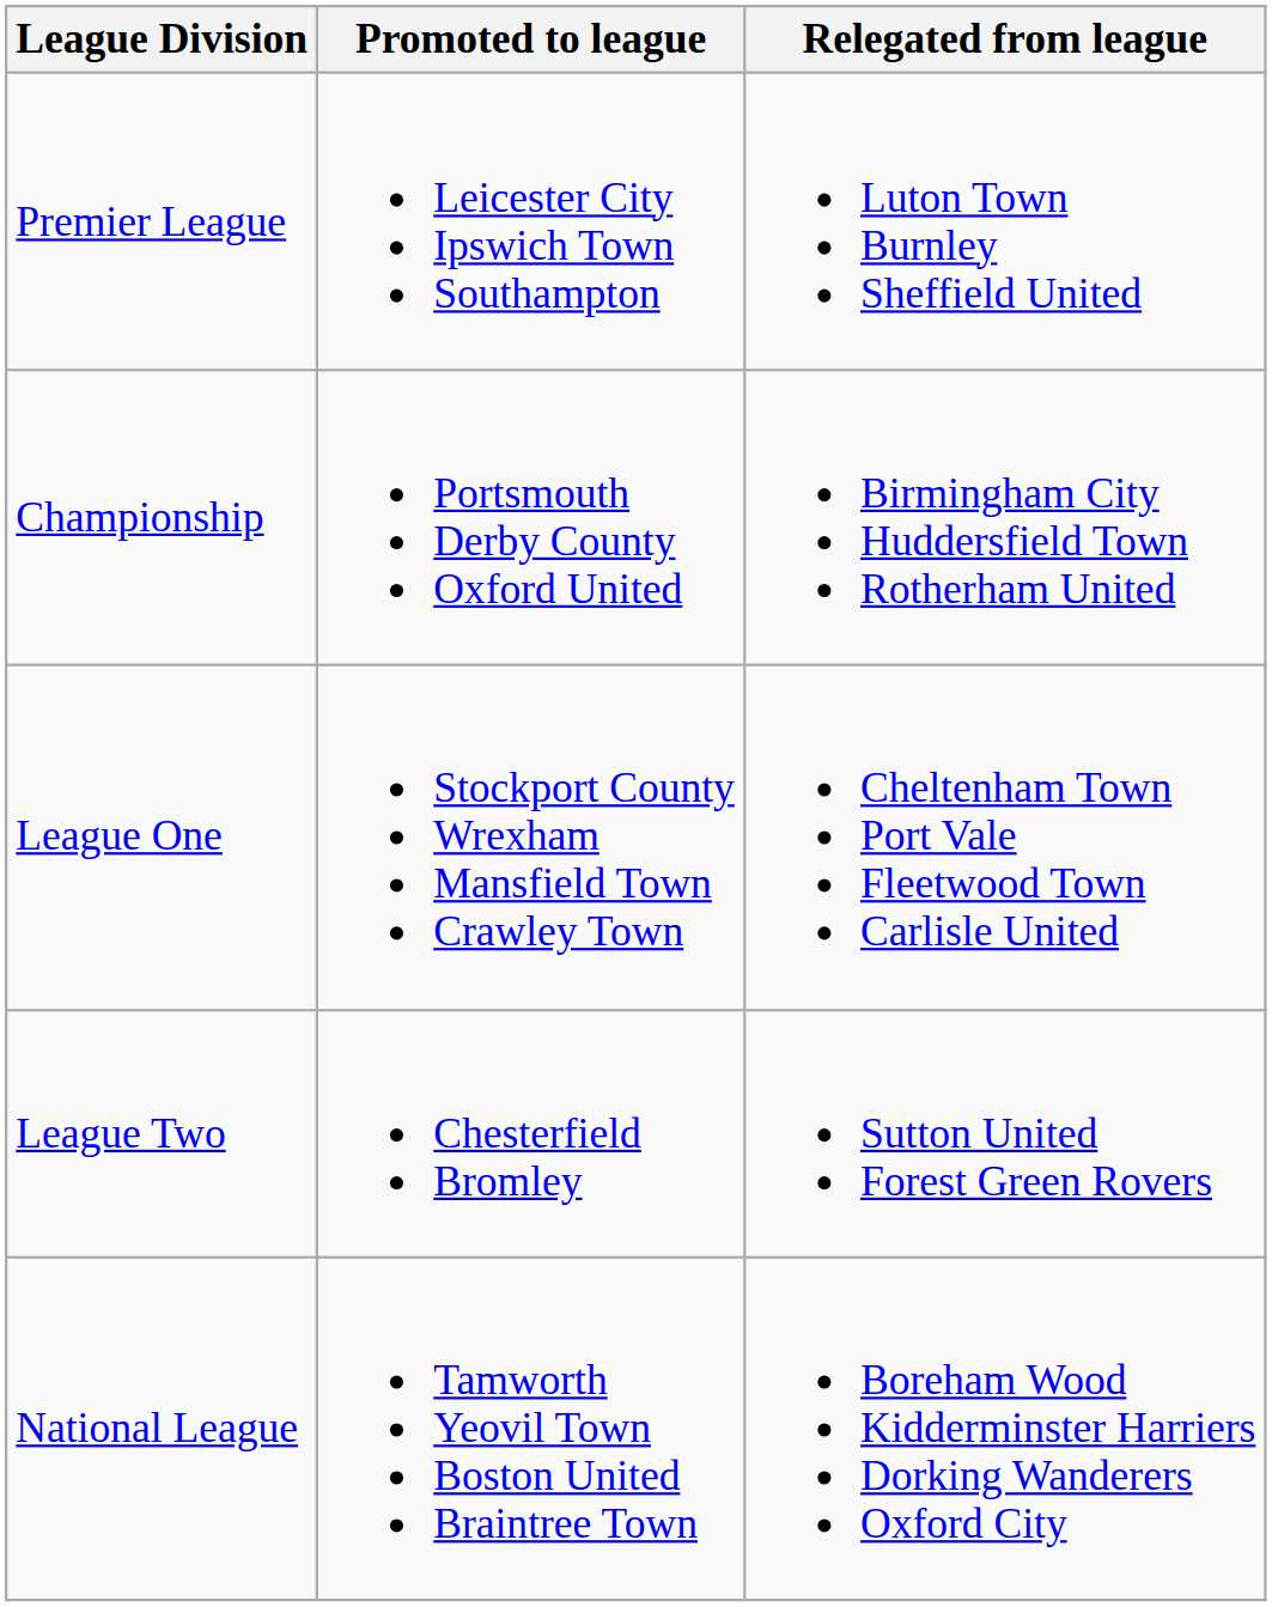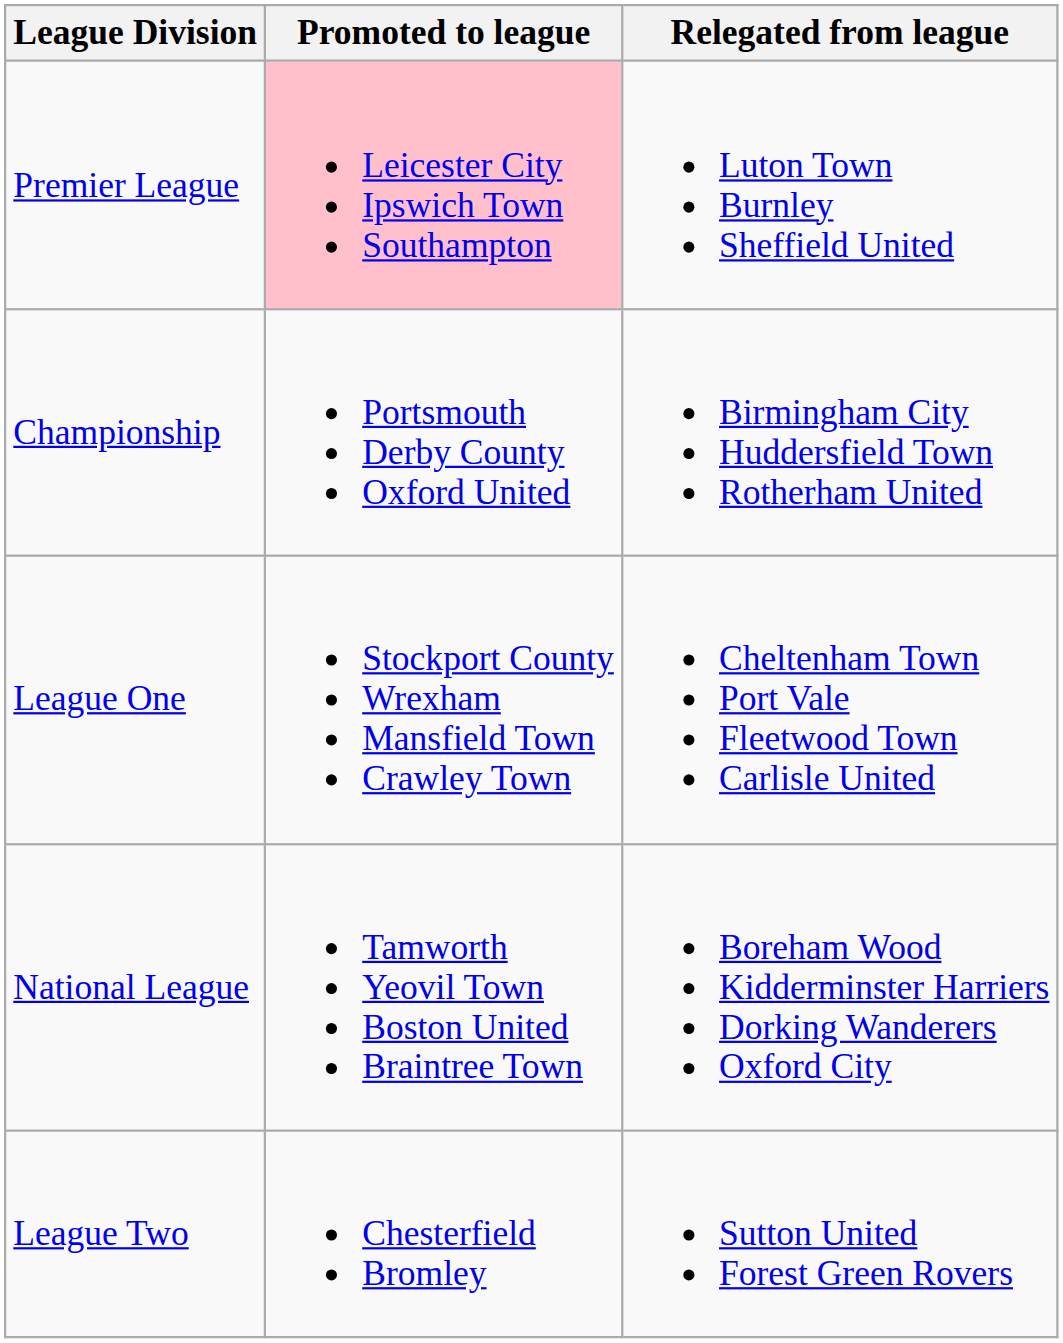Premier League | Promoted to league: no background -> pink background
rows swapped: League Two <-> National League
